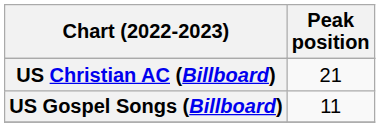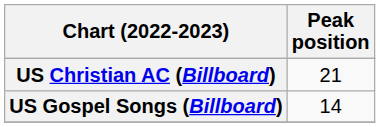US Gospel Songs (Billboard) | Peak position: 11 -> 14
